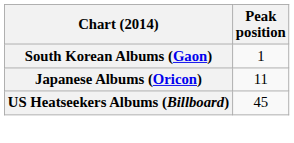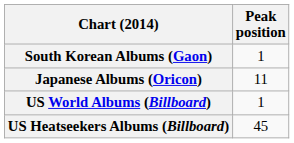+ row: US World Albums (Billboard) | 1
